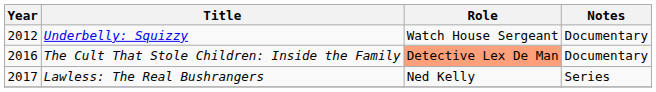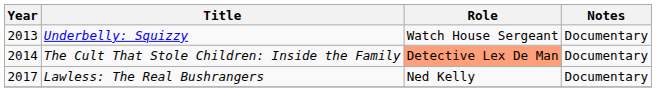Underbelly: Squizzy | Year: 2012 -> 2013
The Cult That Stole Children: Inside the Family | Year: 2016 -> 2014
Lawless: The Real Bushrangers | Notes: Series -> Documentary
